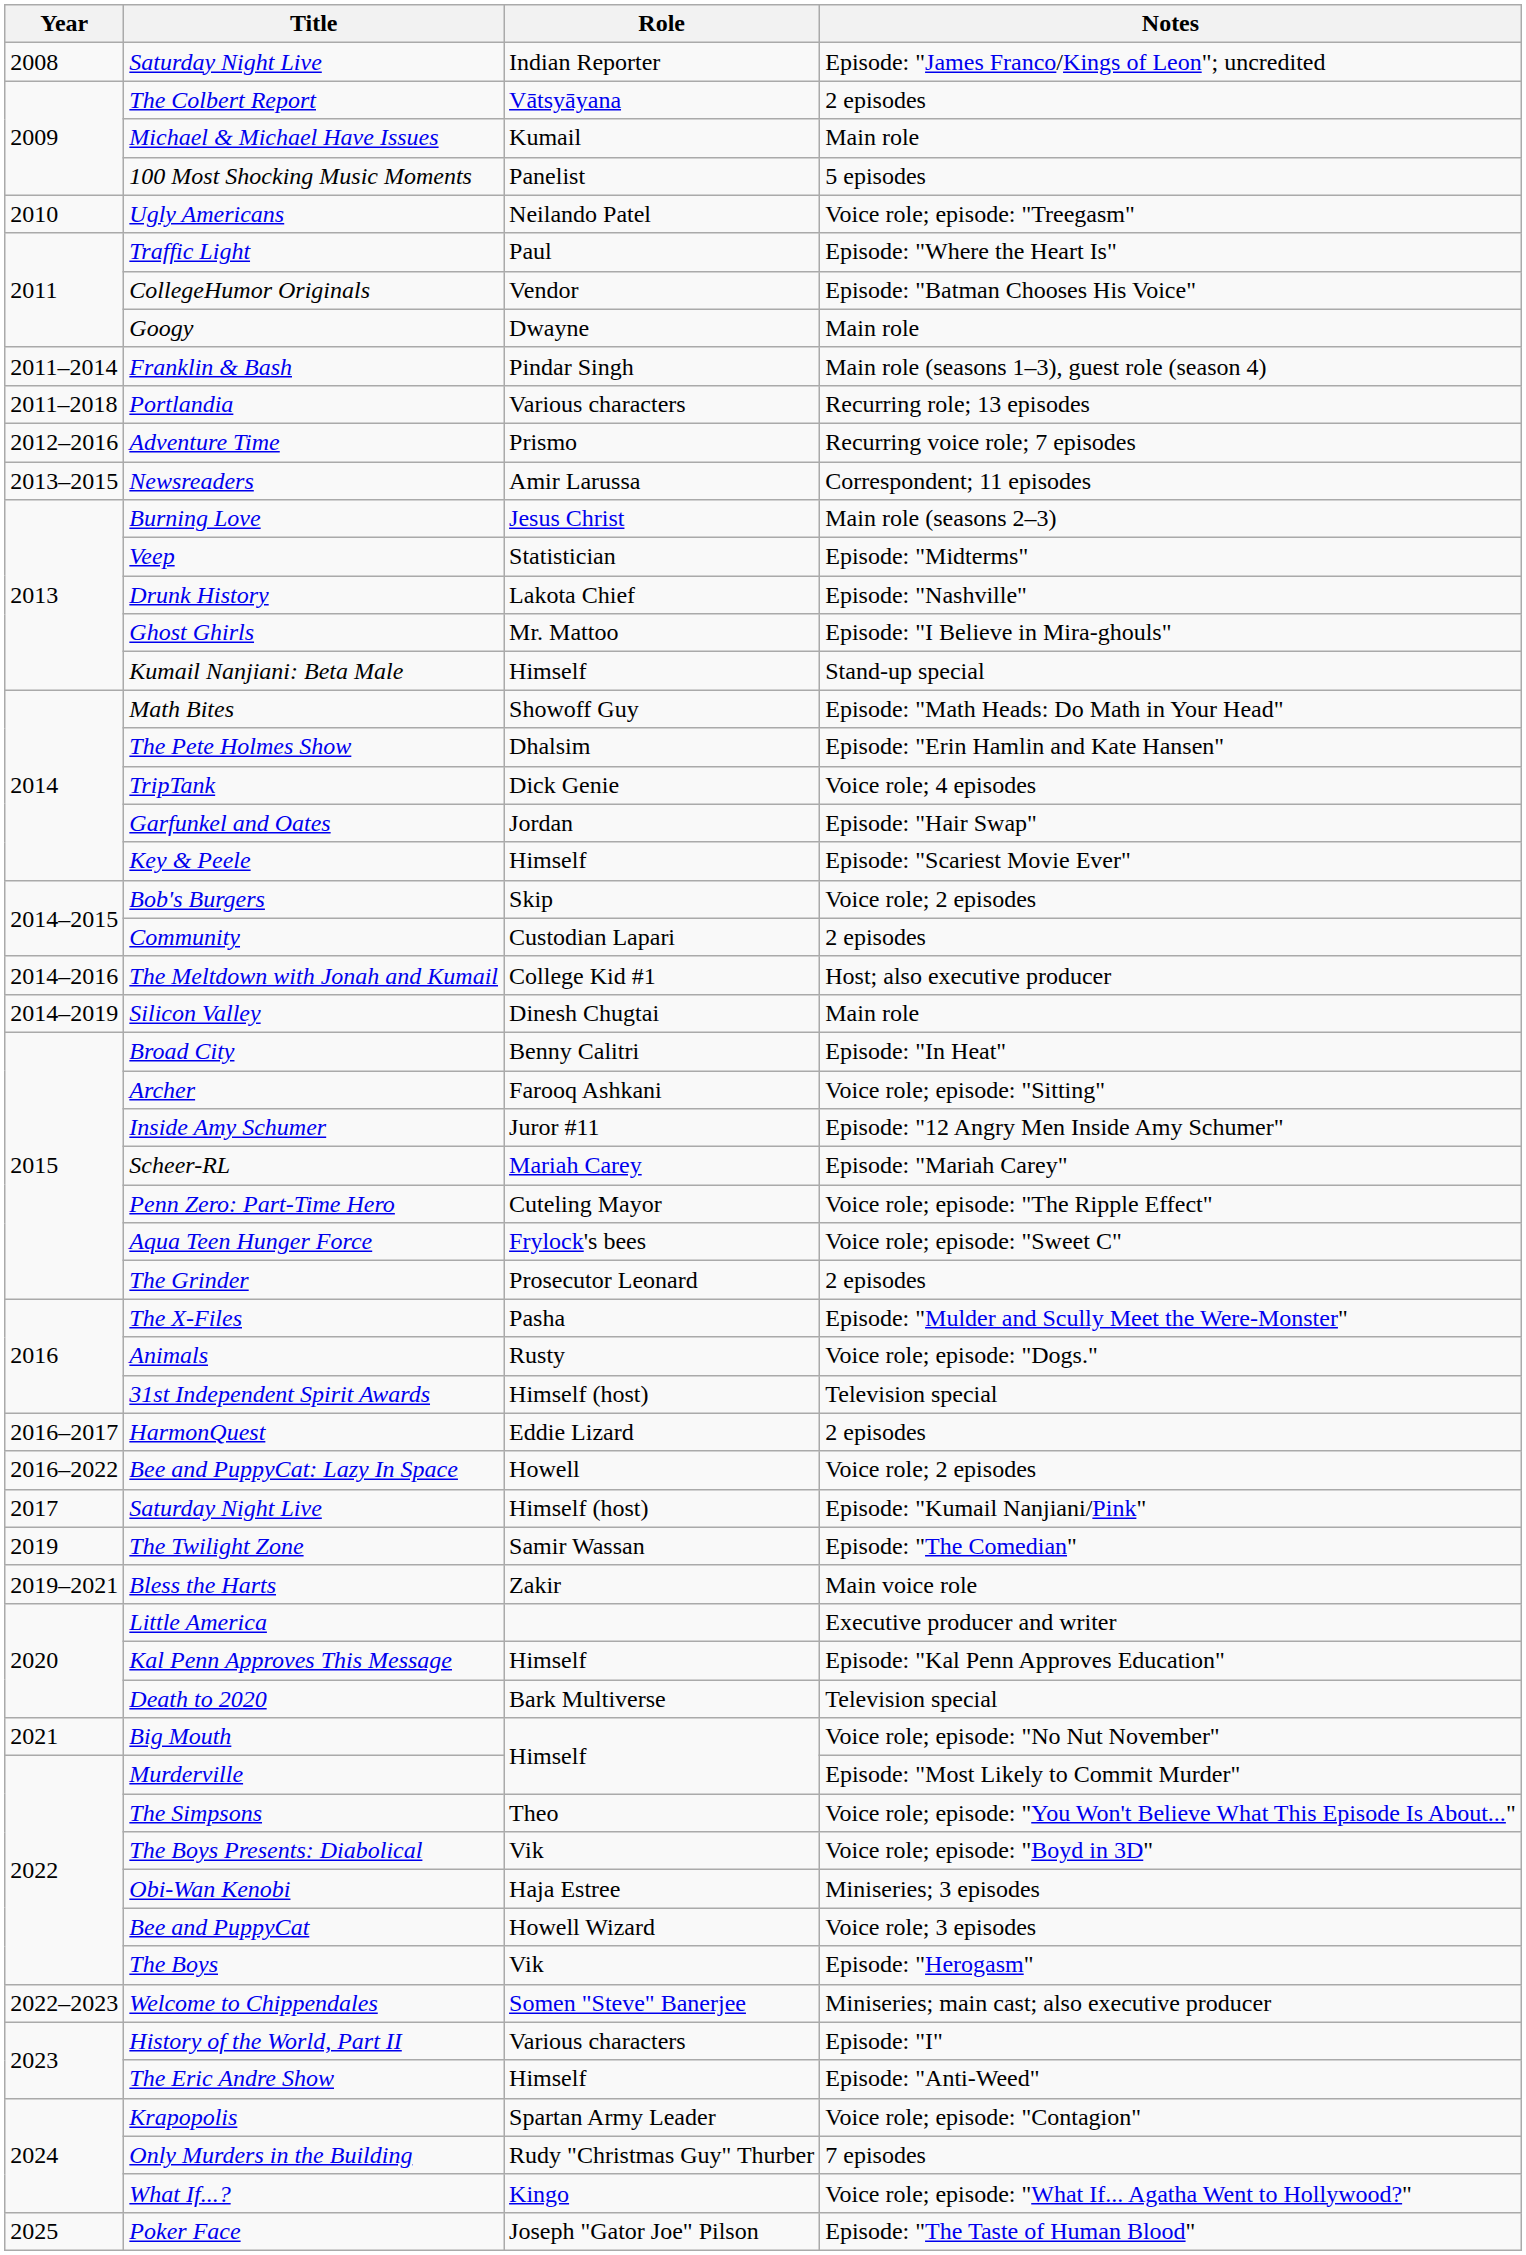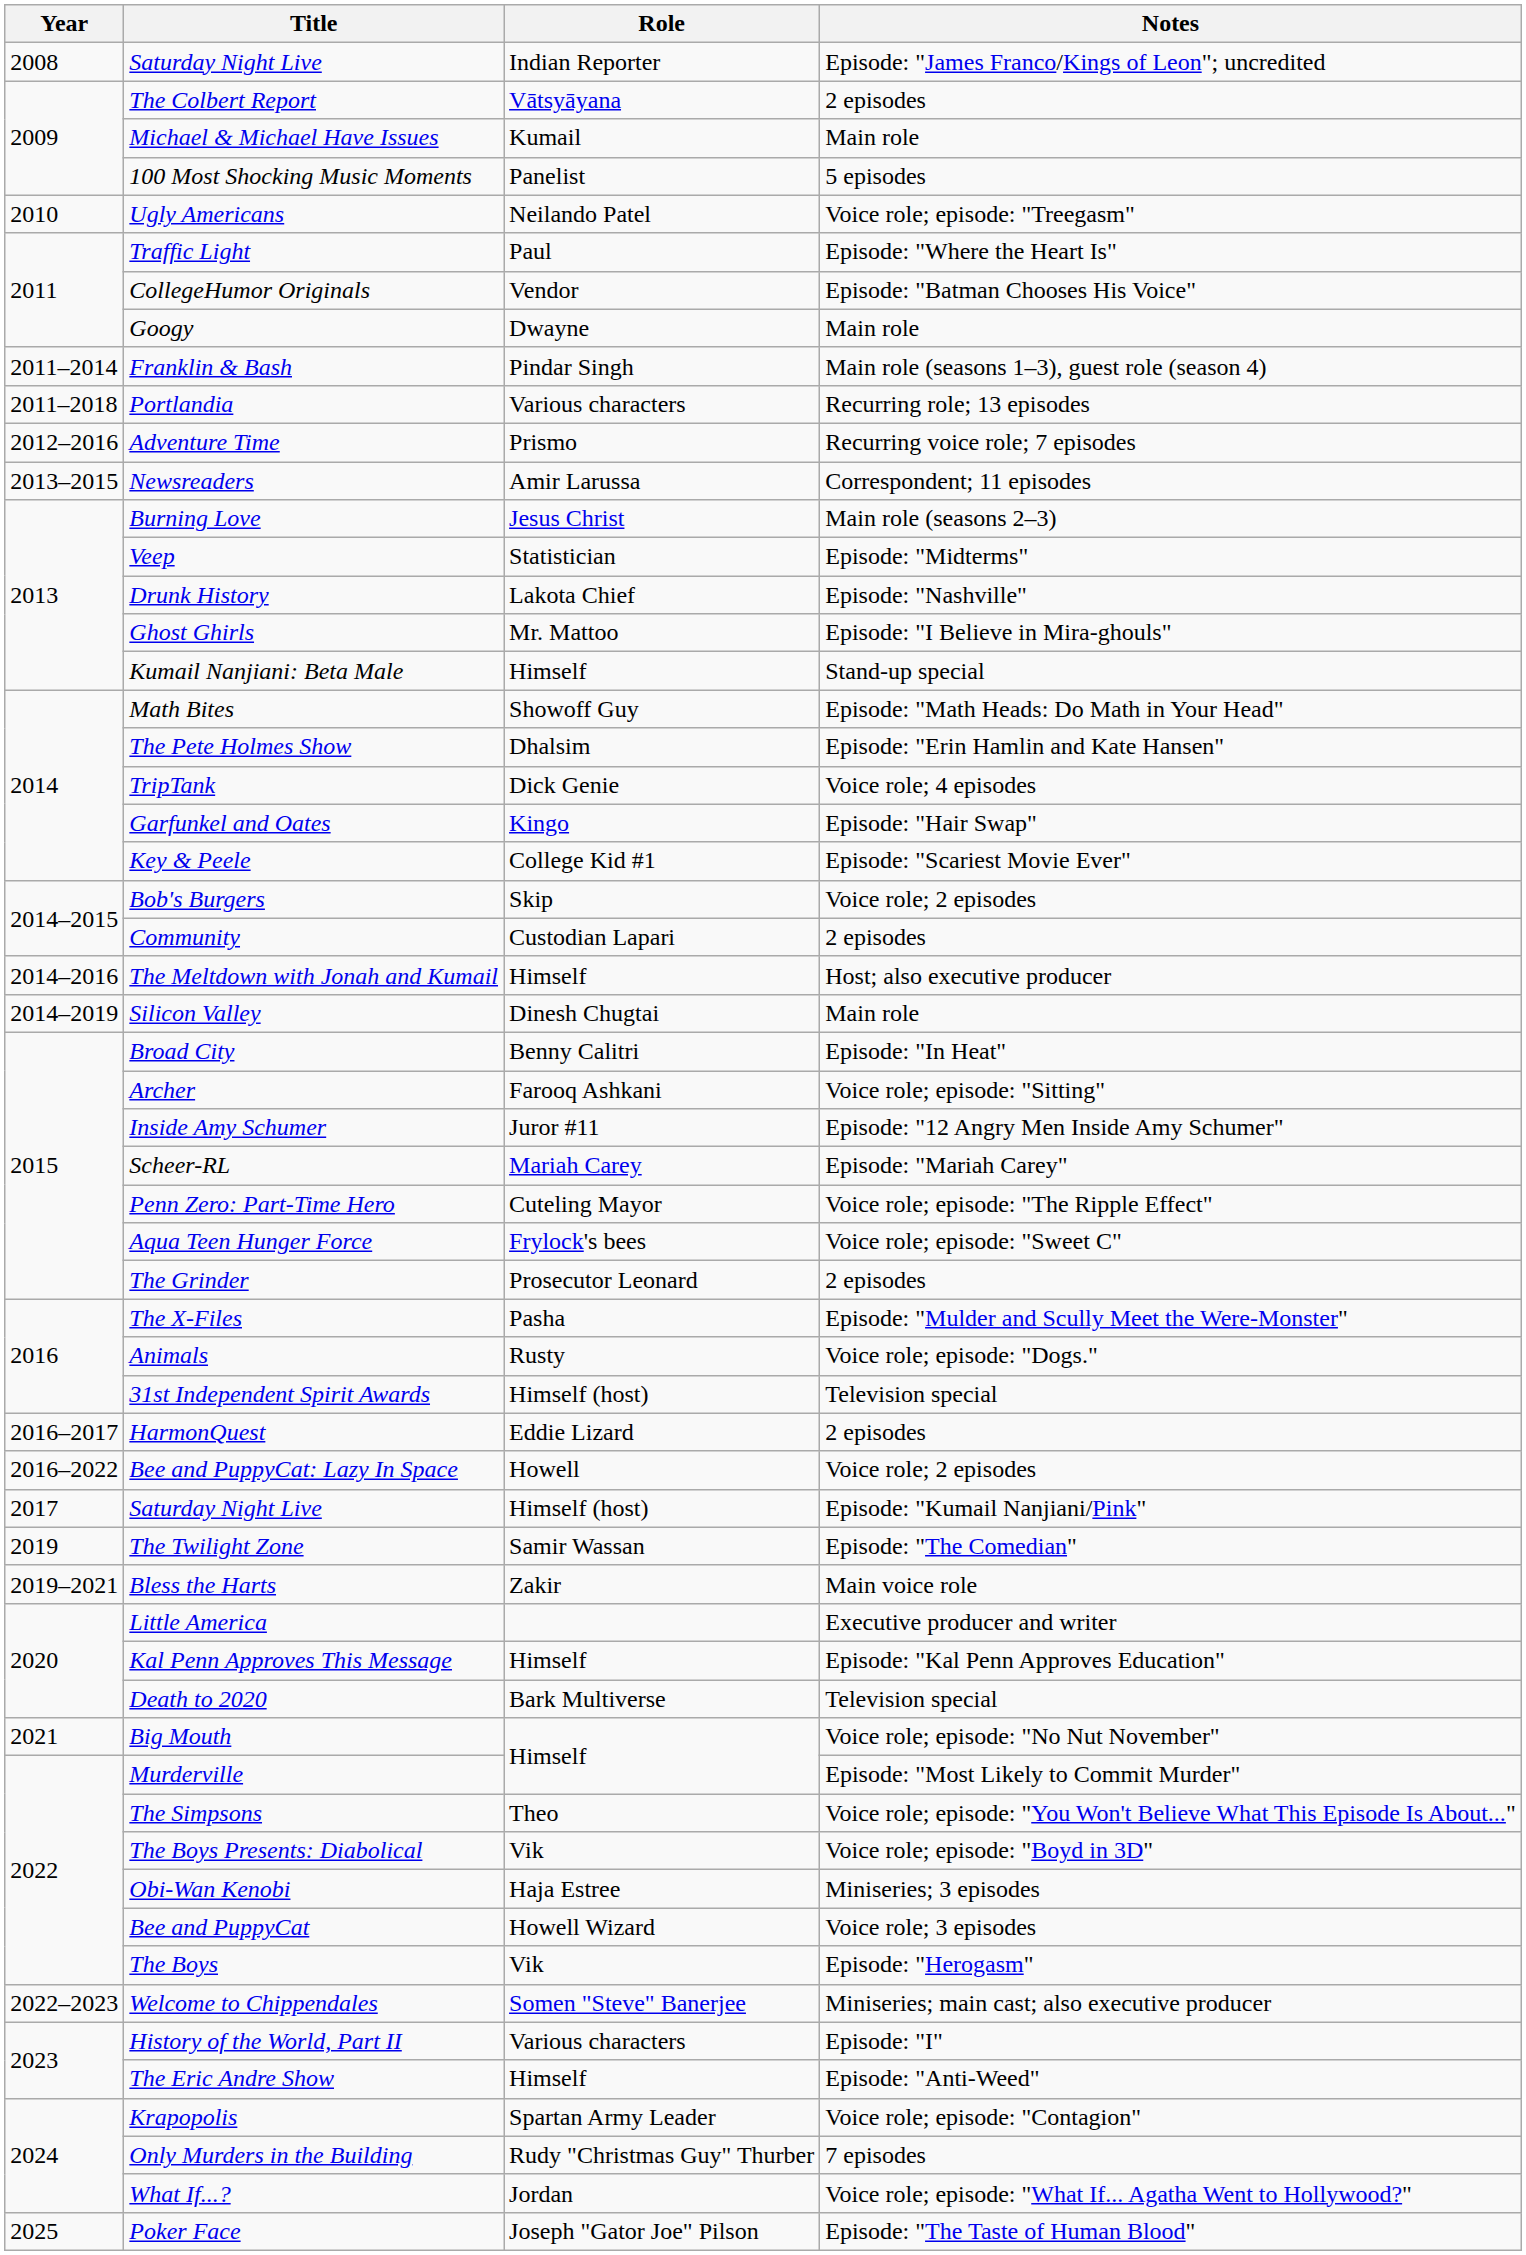Garfunkel and Oates | Role: Jordan -> Kingo
Key & Peele | Role: Himself -> College Kid #1
The Meltdown with Jonah and Kumail | Role: College Kid #1 -> Himself
What If...? | Role: Kingo -> Jordan
